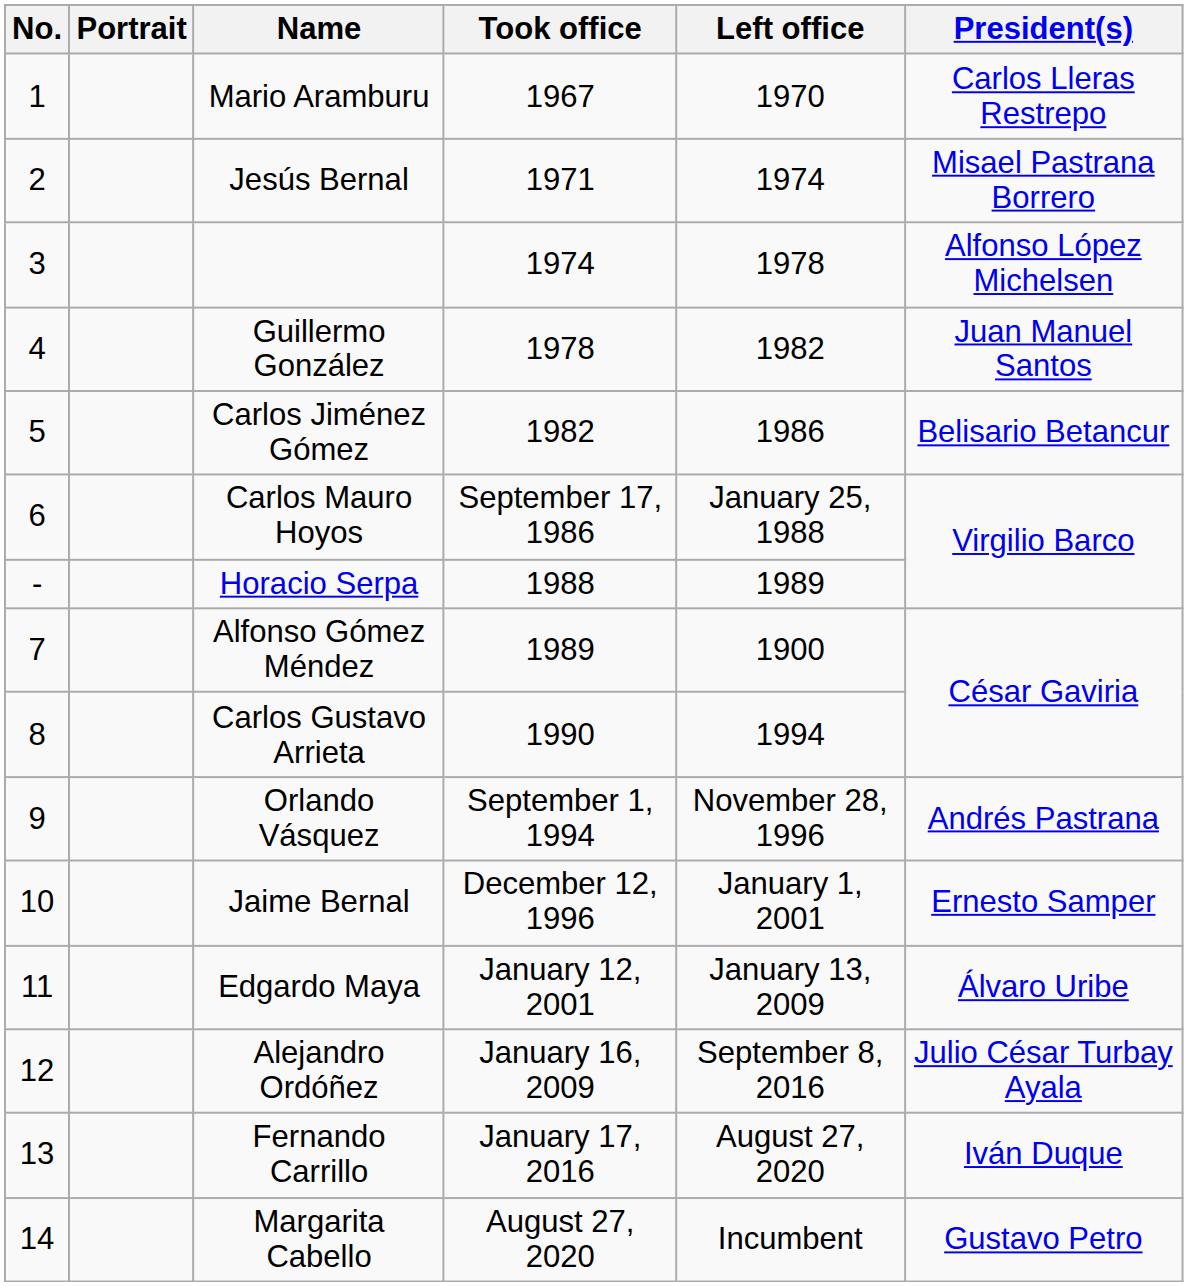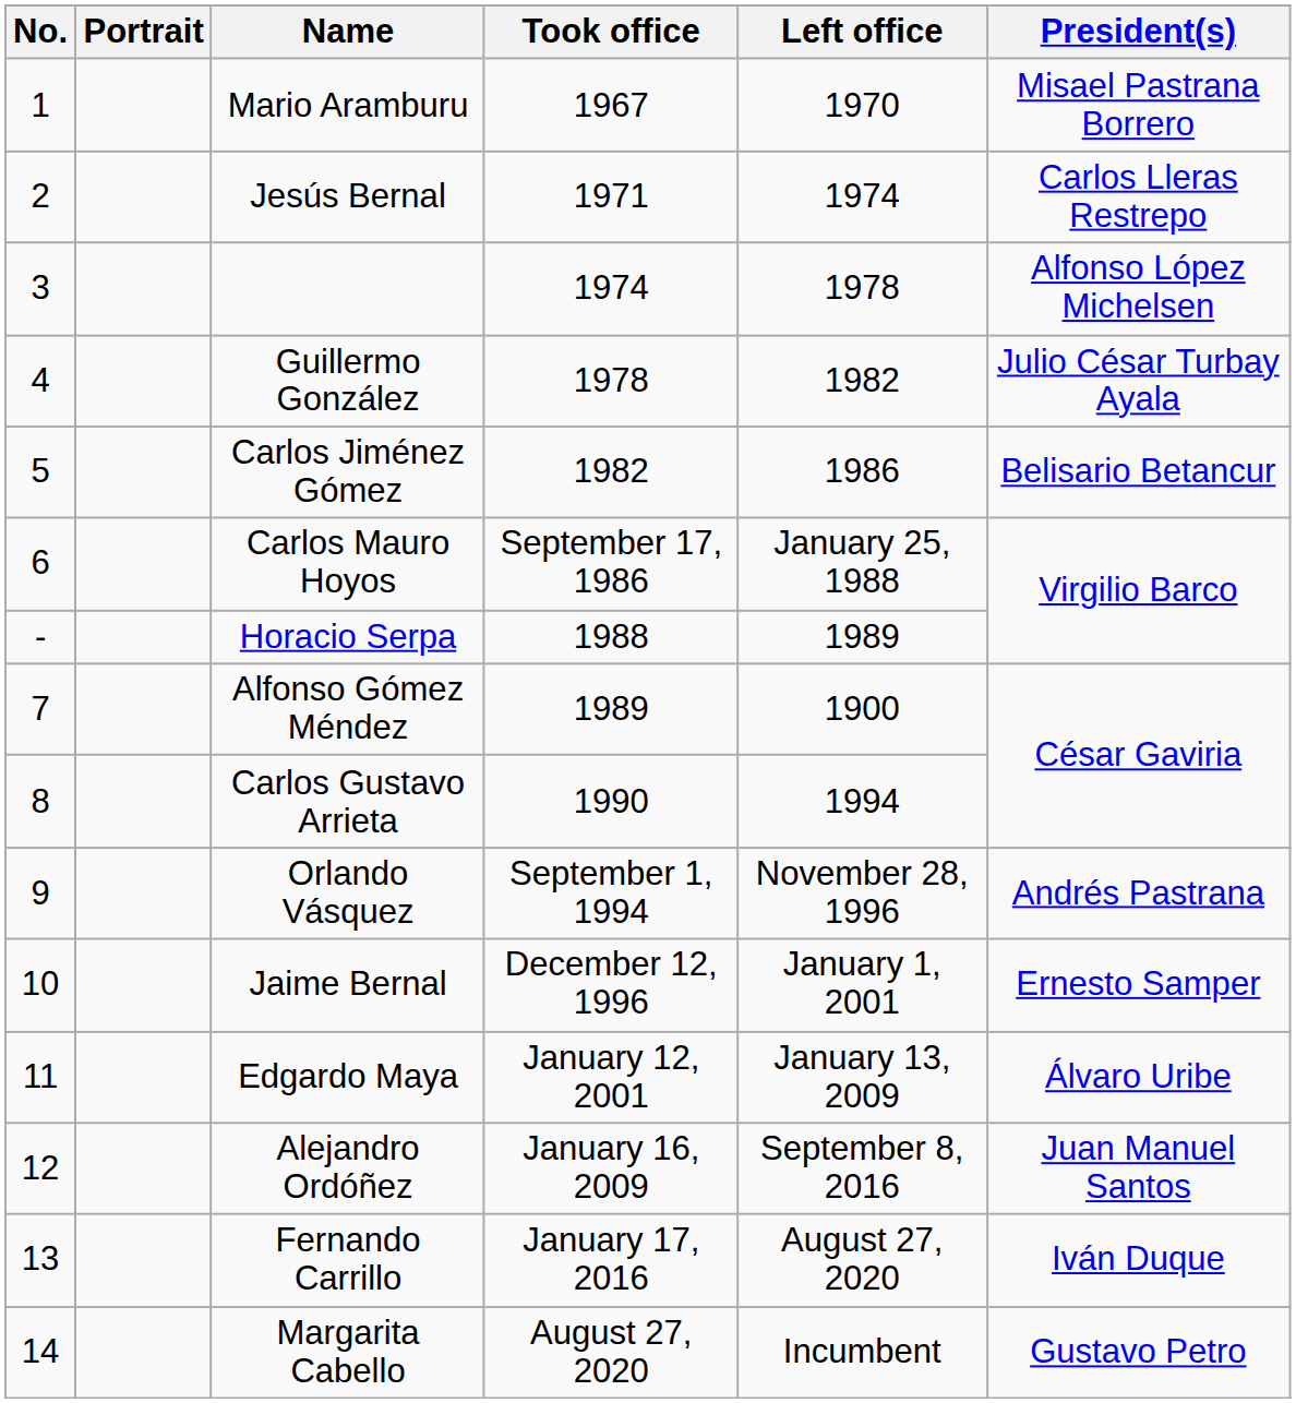Mario Aramburu | column 6: Carlos Lleras Restrepo -> Misael Pastrana Borrero
Jesús Bernal | column 6: Misael Pastrana Borrero -> Carlos Lleras Restrepo
Guillermo González | column 6: Juan Manuel Santos -> Julio César Turbay Ayala
Alejandro Ordóñez | column 6: Julio César Turbay Ayala -> Juan Manuel Santos
